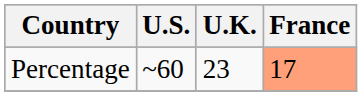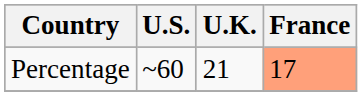Percentage | U.K.: 23 -> 21
